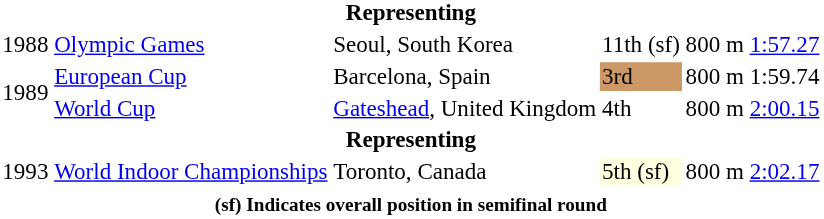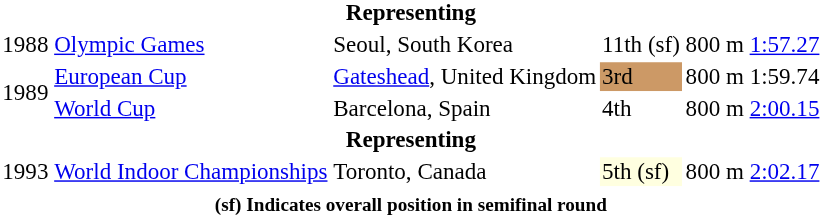European Cup | column 3: Barcelona, Spain -> Gateshead, United Kingdom
World Cup | column 3: Gateshead, United Kingdom -> Barcelona, Spain
